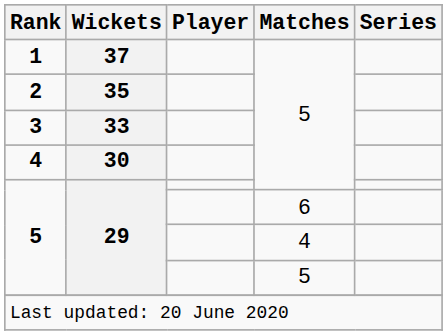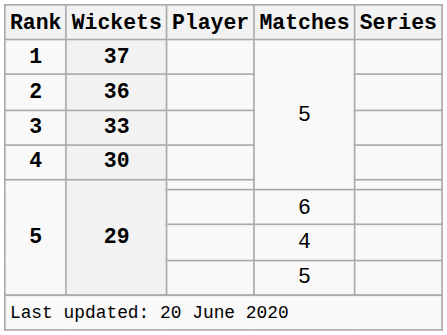2 | Wickets: 35 -> 36
